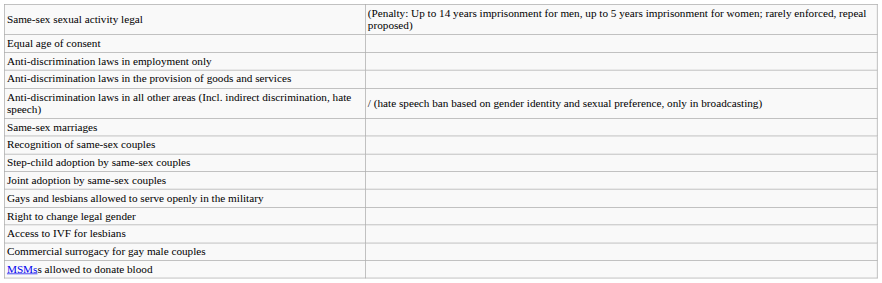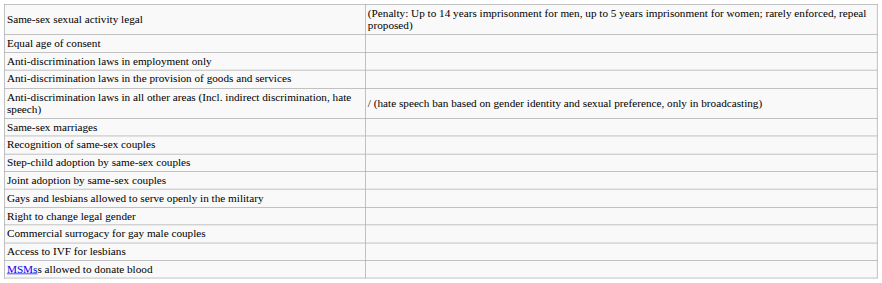rows swapped: Access to IVF for lesbians <-> Commercial surrogacy for gay male couples
